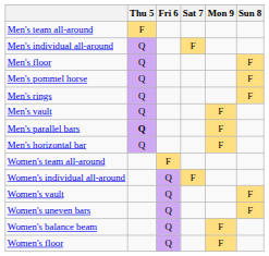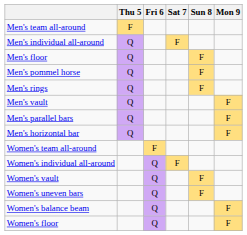columns swapped: Sun 8 <-> Mon 9
Men's parallel bars | Thu 5: bold -> normal
